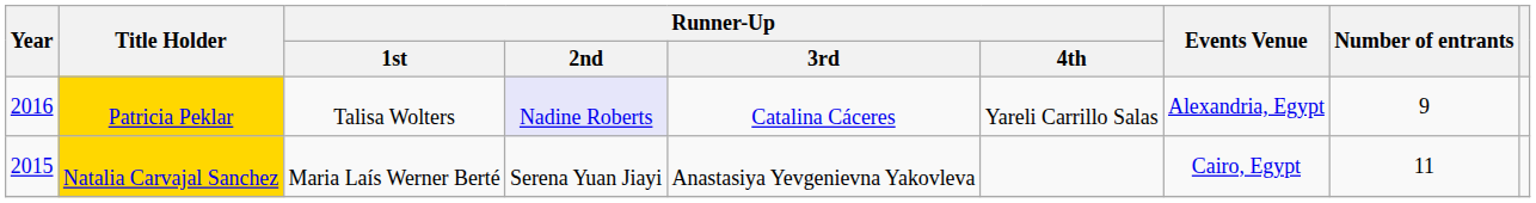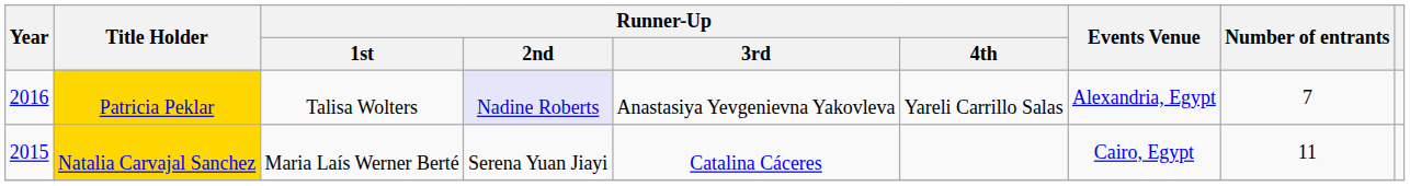Patricia Peklar | Runner-Up / 3rd: Catalina Cáceres -> Anastasiya Yevgenievna Yakovleva
Patricia Peklar | Number of entrants: 9 -> 7
Natalia Carvajal Sanchez | Runner-Up / 3rd: Anastasiya Yevgenievna Yakovleva -> Catalina Cáceres
